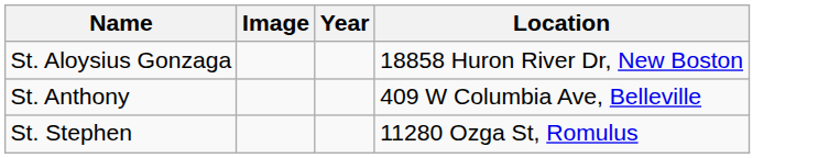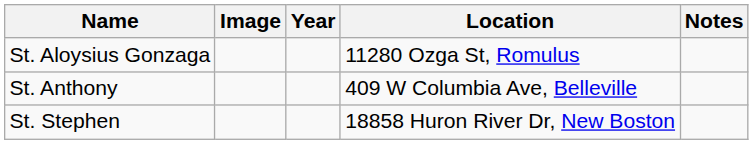+ column: Notes
St. Aloysius Gonzaga | Location: 18858 Huron River Dr, New Boston -> 11280 Ozga St, Romulus
St. Stephen | Location: 11280 Ozga St, Romulus -> 18858 Huron River Dr, New Boston
